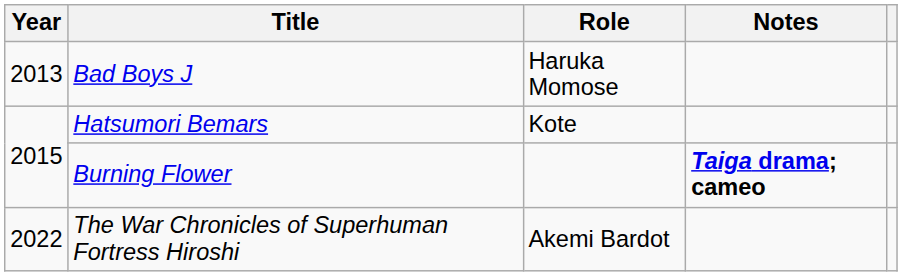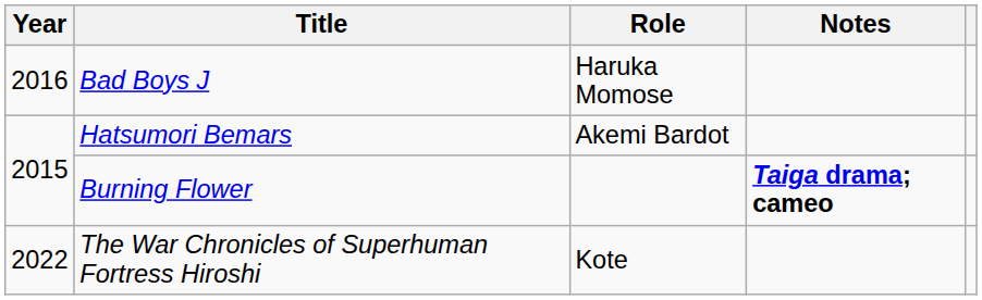Bad Boys J | Year: 2013 -> 2016
Hatsumori Bemars | Role: Kote -> Akemi Bardot
The War Chronicles of Superhuman Fortress Hiroshi | Role: Akemi Bardot -> Kote
